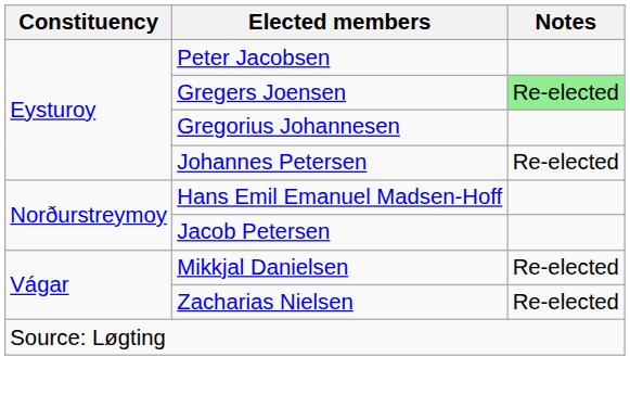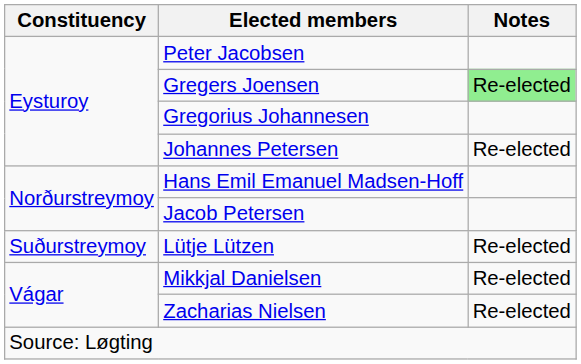+ row: Suðurstreymoy | Lütje Lützen | Re-elected
